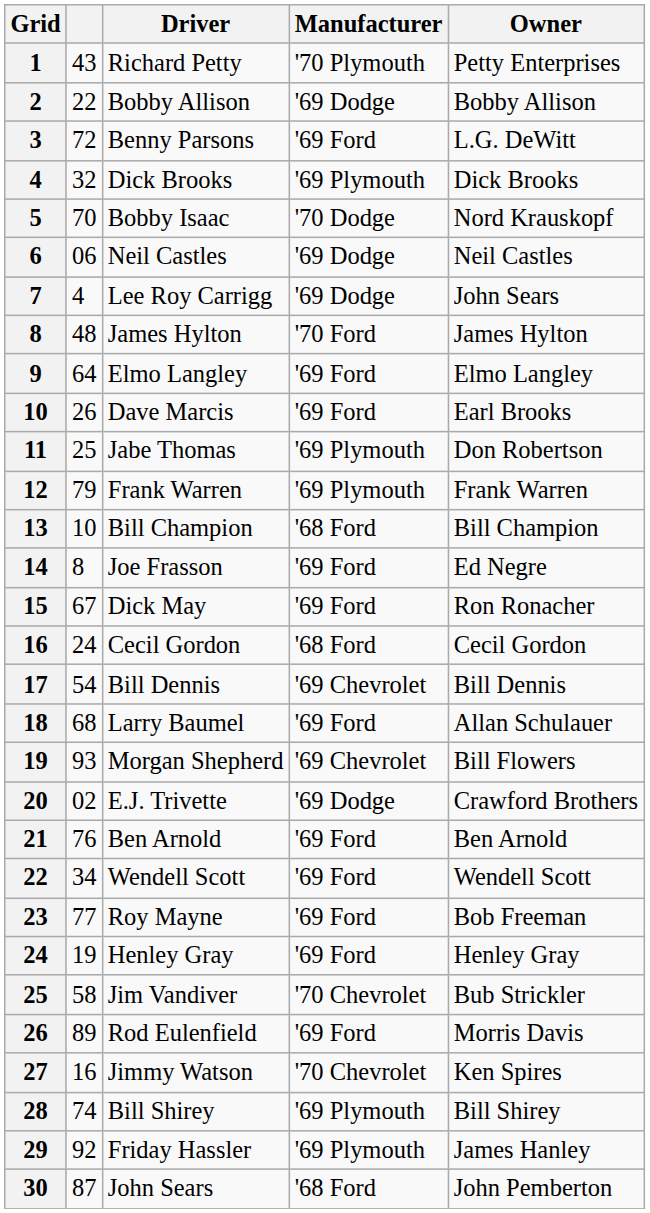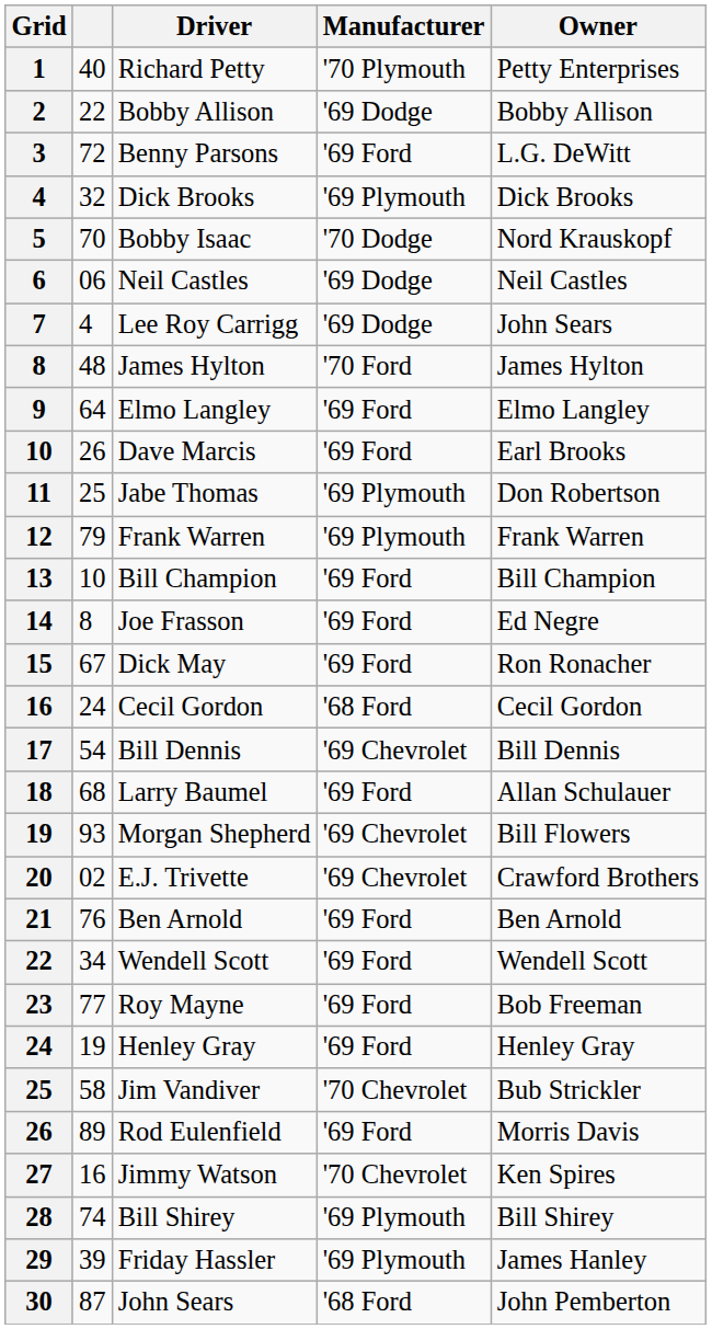1 | column 2: 43 -> 40
13 | Manufacturer: '68 Ford -> '69 Ford
20 | Manufacturer: '69 Dodge -> '69 Chevrolet
29 | column 2: 92 -> 39
